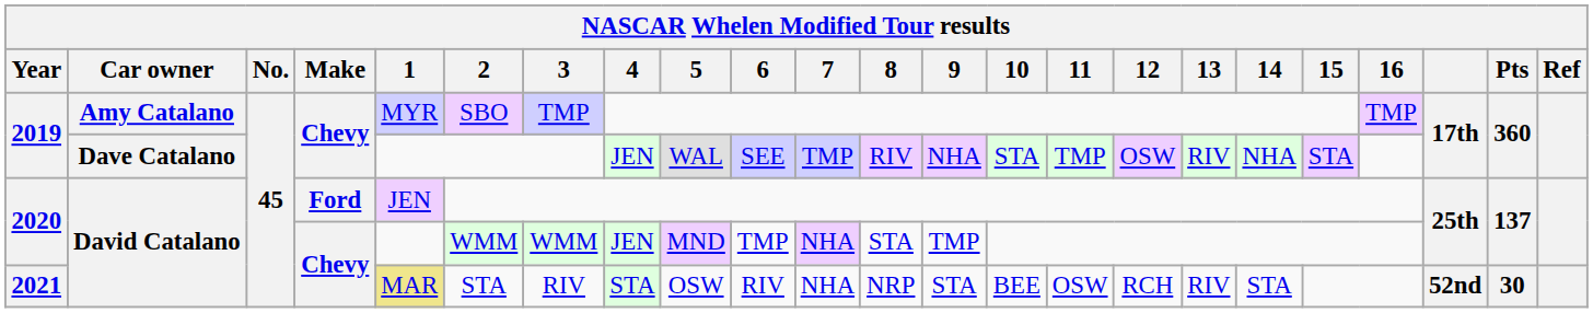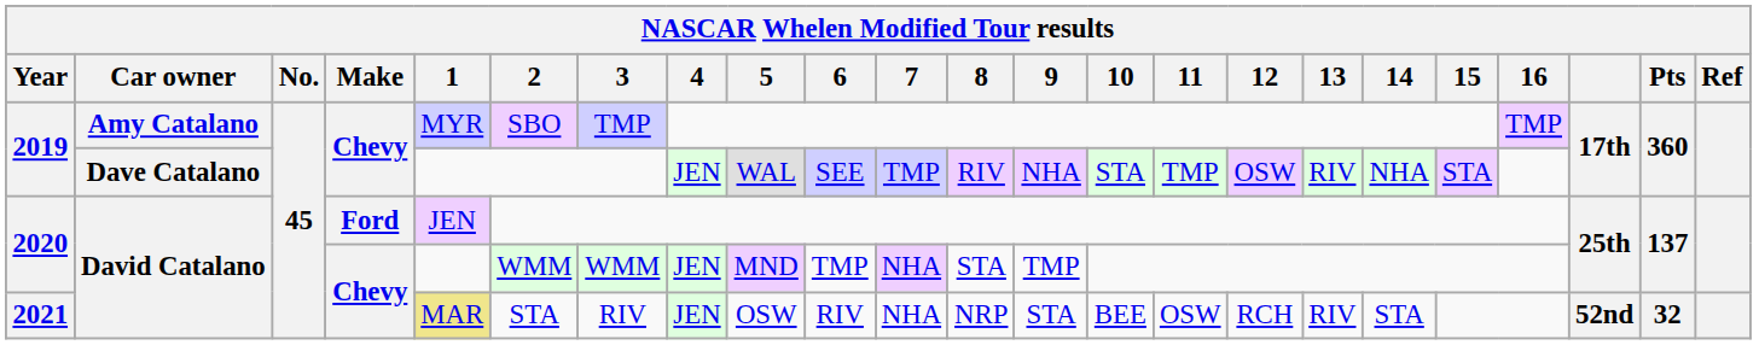2021 | 4: STA -> JEN
2021 | Pts: 30 -> 32
